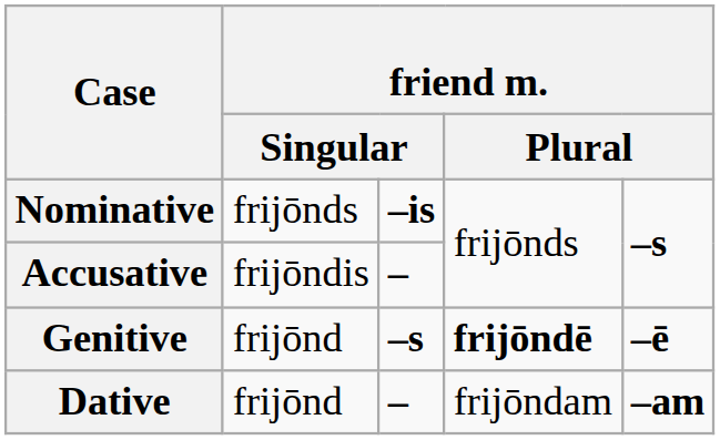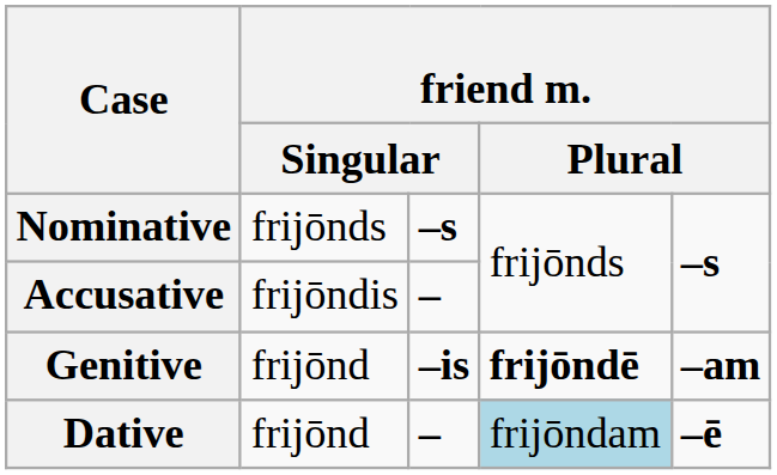Nominative | column 3: –is -> –s
Genitive | column 3: –s -> –is
Genitive | column 5: –ē -> –am
Dative | column 4: no background -> lightblue background
Dative | column 5: –am -> –ē
